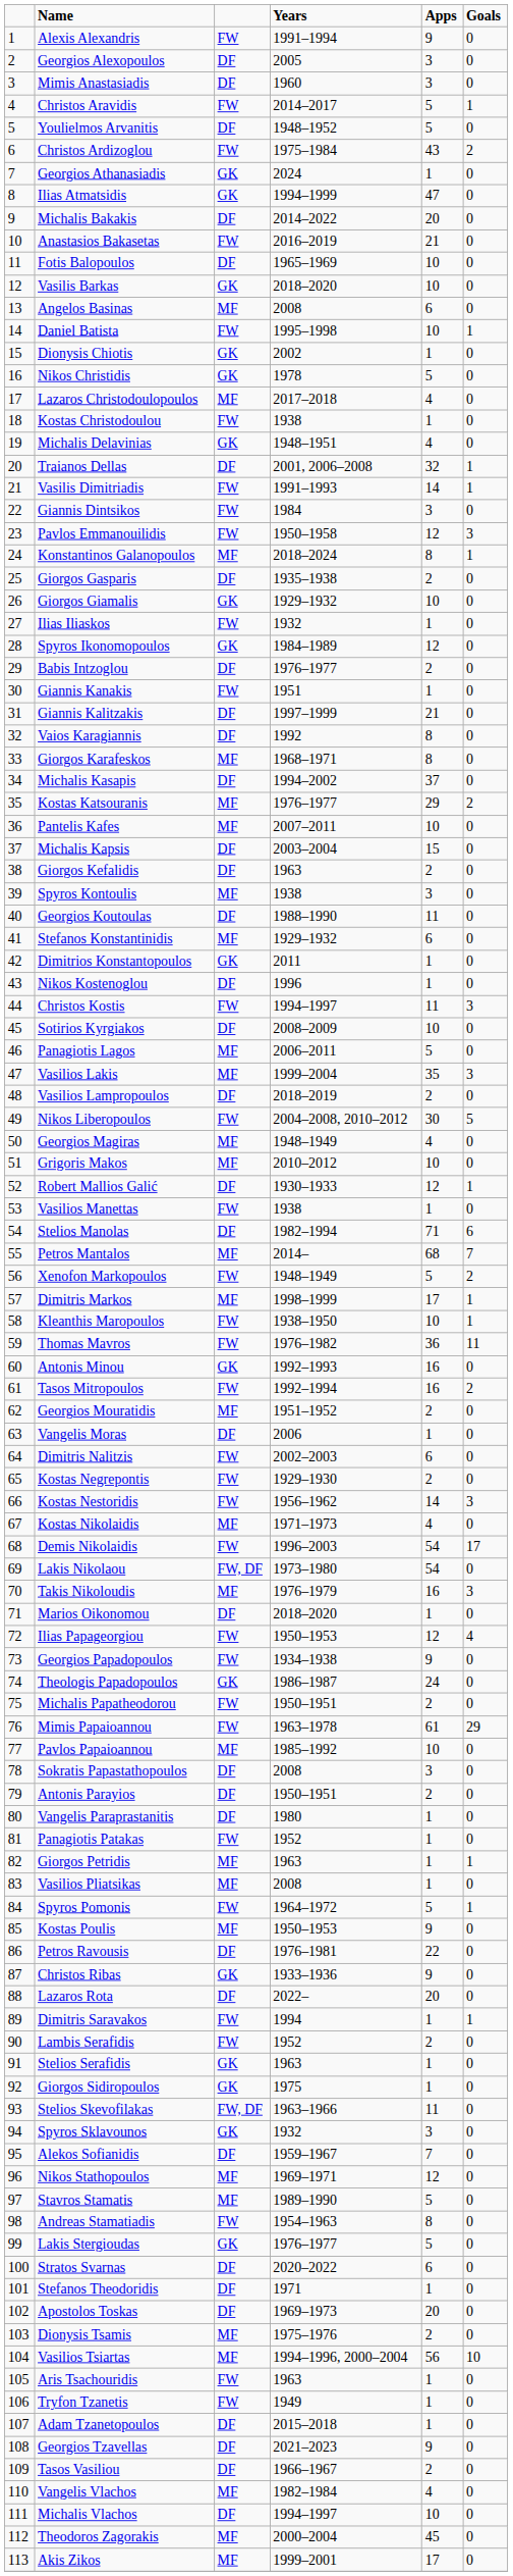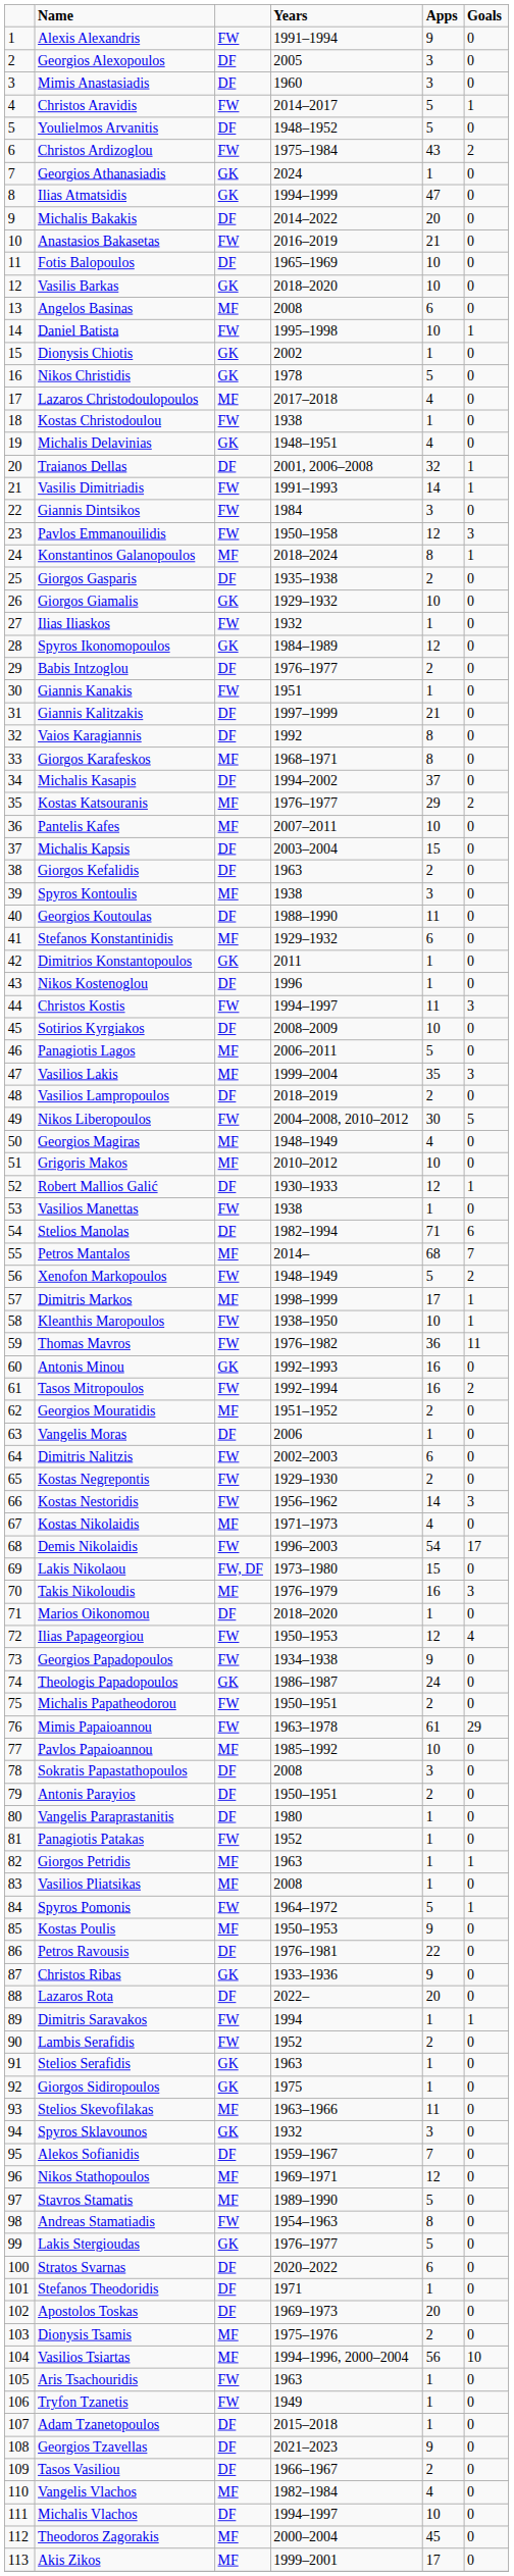Lakis Nikolaou | Apps: 54 -> 15
Stelios Skevofilakas | column 3: FW, DF -> MF
